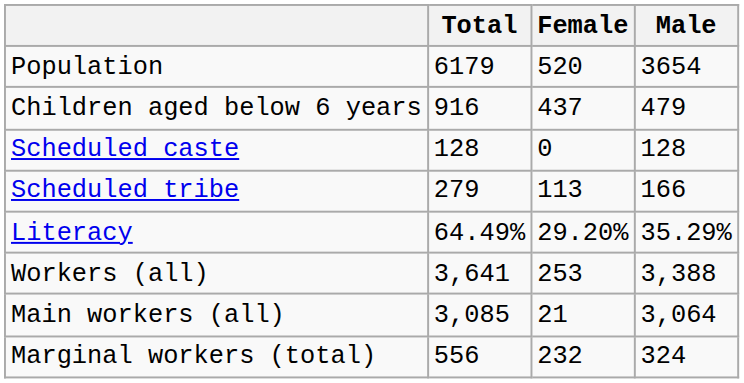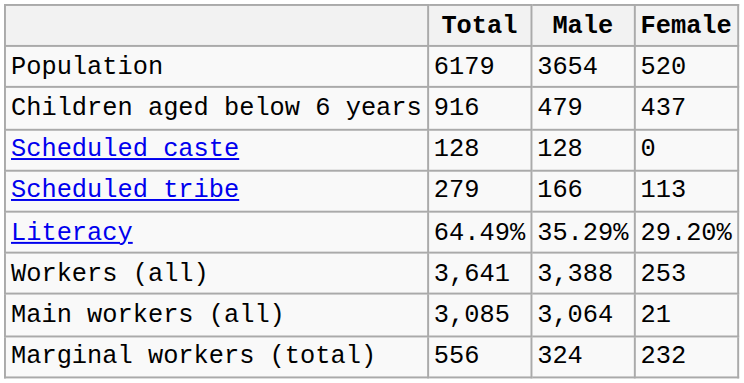columns swapped: Male <-> Female
